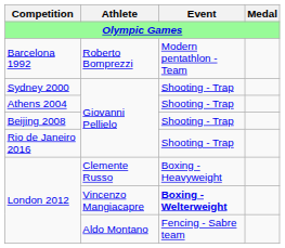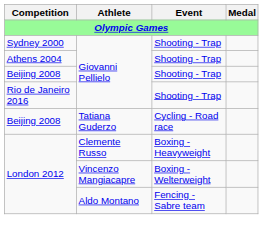- row: Barcelona 1992 | Roberto Bomprezzi | Modern pentathlon - Team
+ row: Beijing 2008 | Tatiana Guderzo | Cycling - Road race
London 2012 / Vincenzo Mangiacapre | Event: bold -> normal
